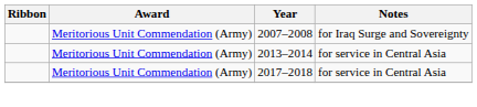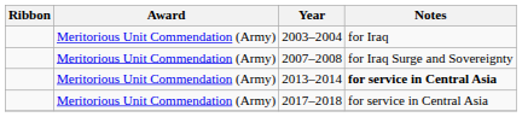+ row: Meritorious Unit Commendation (Army) | 2003–2004 | for Iraq
2013–2014 | Notes: normal -> bold
